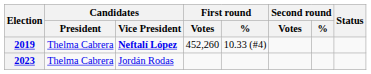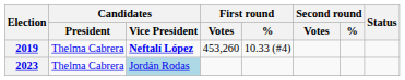2019 | First round / Votes: 452,260 -> 453,260
2023 | Candidates / Vice President: no background -> lightblue background
